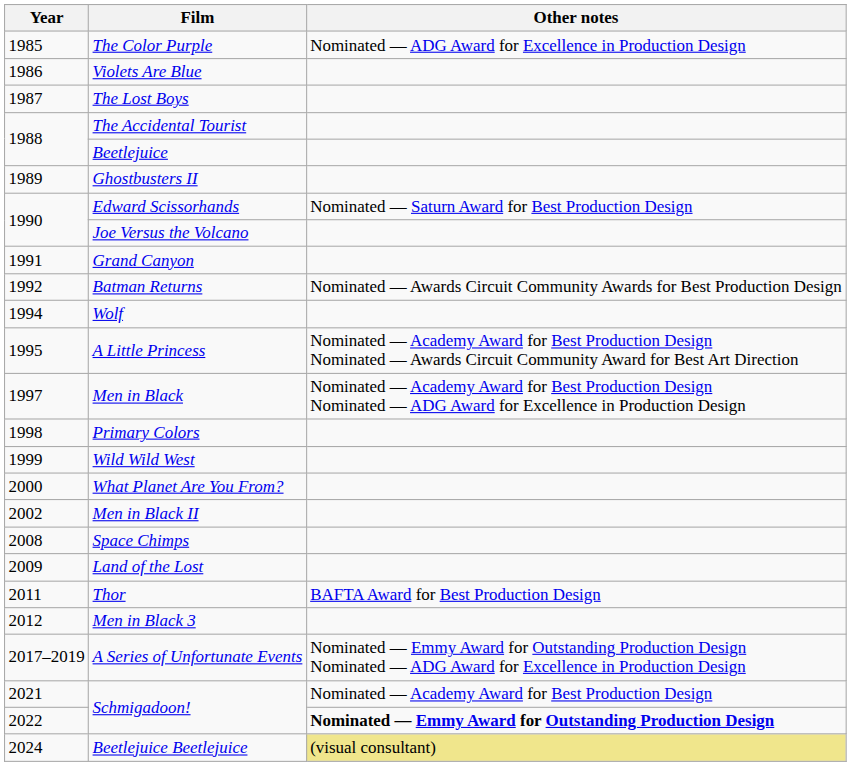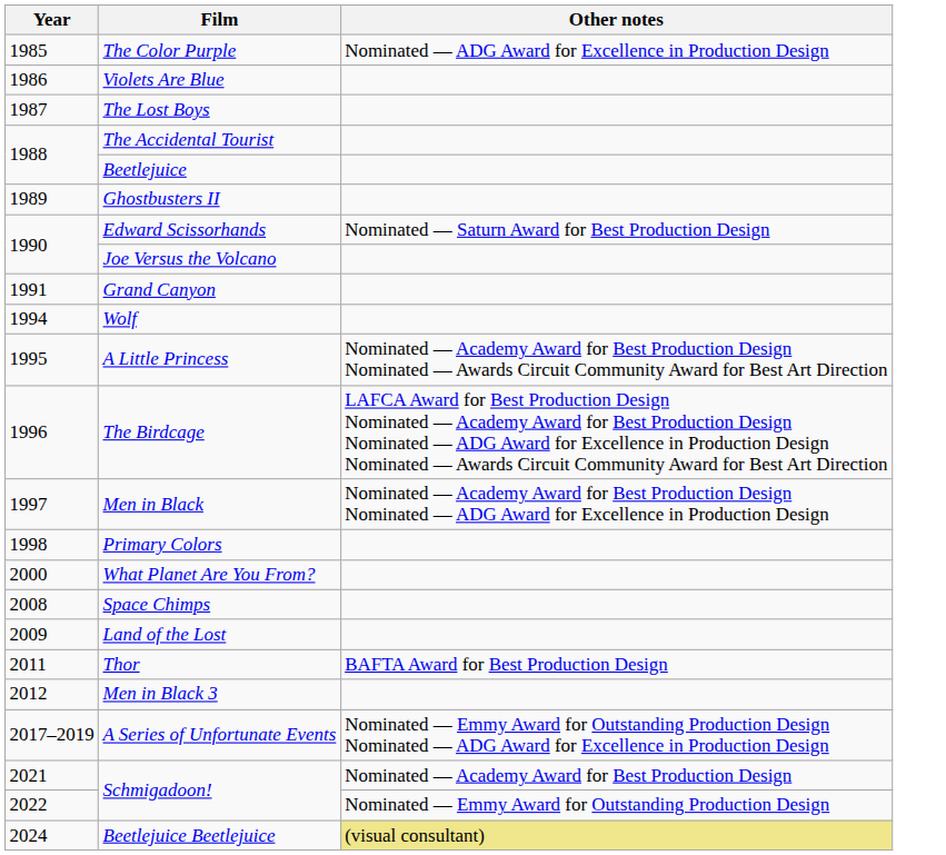- row: 1992 | Batman Returns | Nominated — Awards Circuit Community Awards for Best Production Design
+ row: 1996 | The Birdcage | LAFCA Award for Best Production Design Nominated — Academy Award for Best Production Design Nominated — ADG Award for Excellence in Production Design Nominated — Awards Circuit Community Award for Best Art Direction
- row: 1999 | Wild Wild West
- row: 2002 | Men in Black II
2022 / Schmigadoon! | Other notes: bold -> normal
